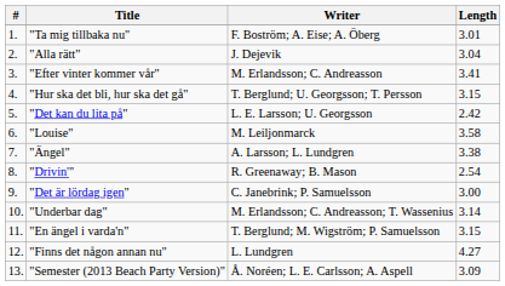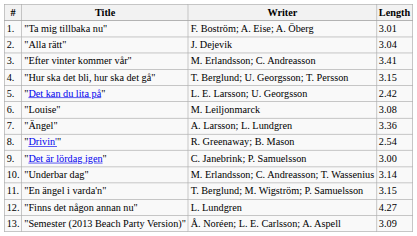"Louise" | Length: 3.58 -> 3.08
"Ängel" | Length: 3.38 -> 3.36
